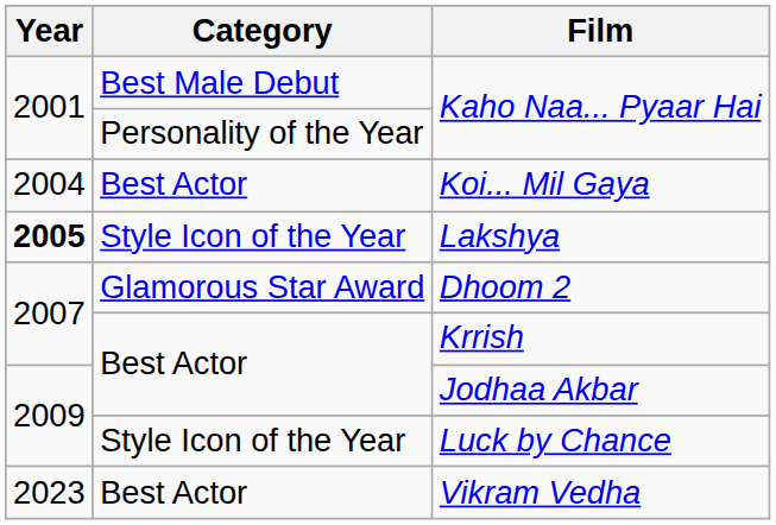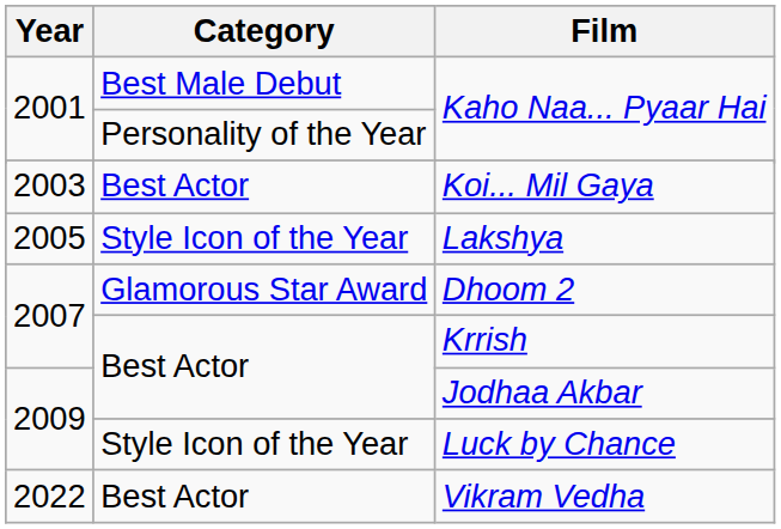Koi... Mil Gaya | Year: 2004 -> 2003
Lakshya | Year: bold -> normal
Vikram Vedha | Year: 2023 -> 2022
